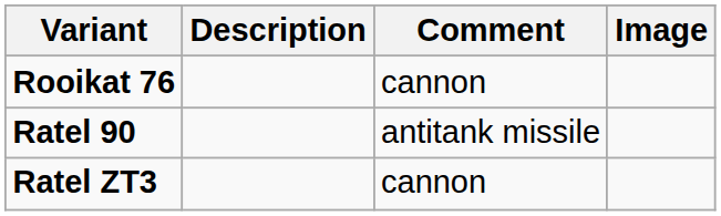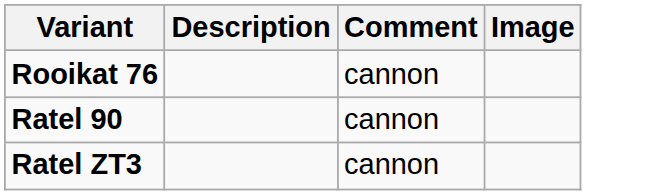Ratel 90 | Comment: antitank missile -> cannon
